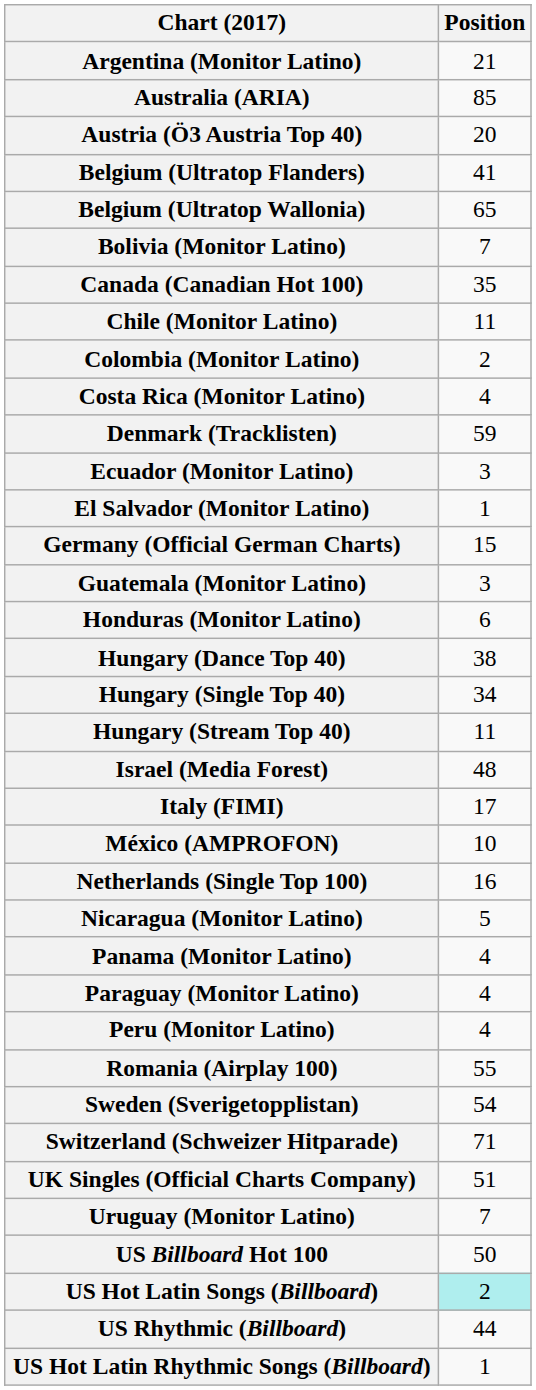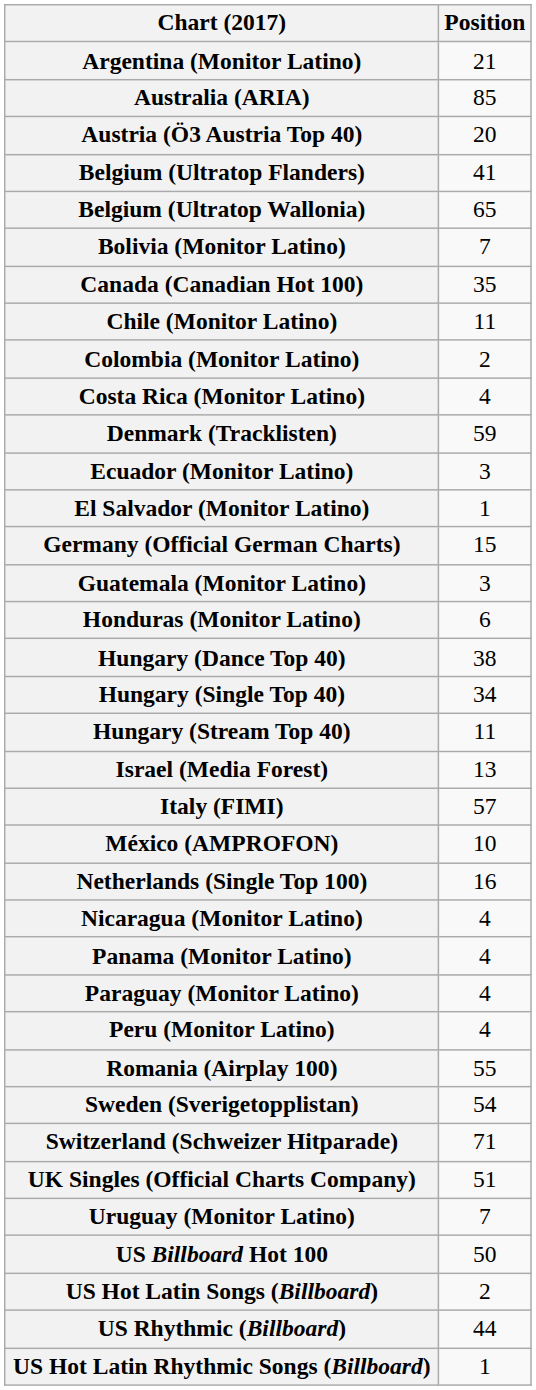Israel (Media Forest) | Position: 48 -> 13
Italy (FIMI) | Position: 17 -> 57
Nicaragua (Monitor Latino) | Position: 5 -> 4
US Hot Latin Songs (Billboard) | Position: paleturquoise background -> no background
